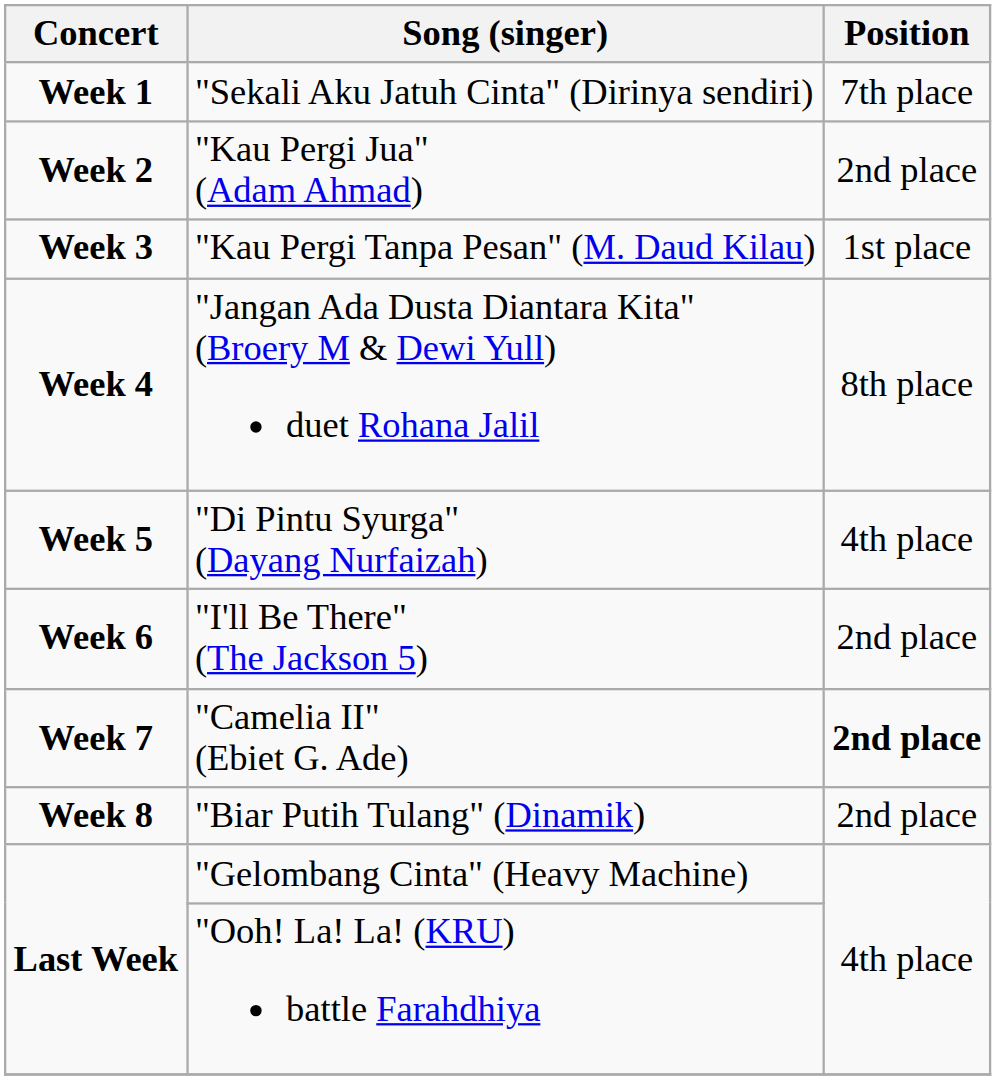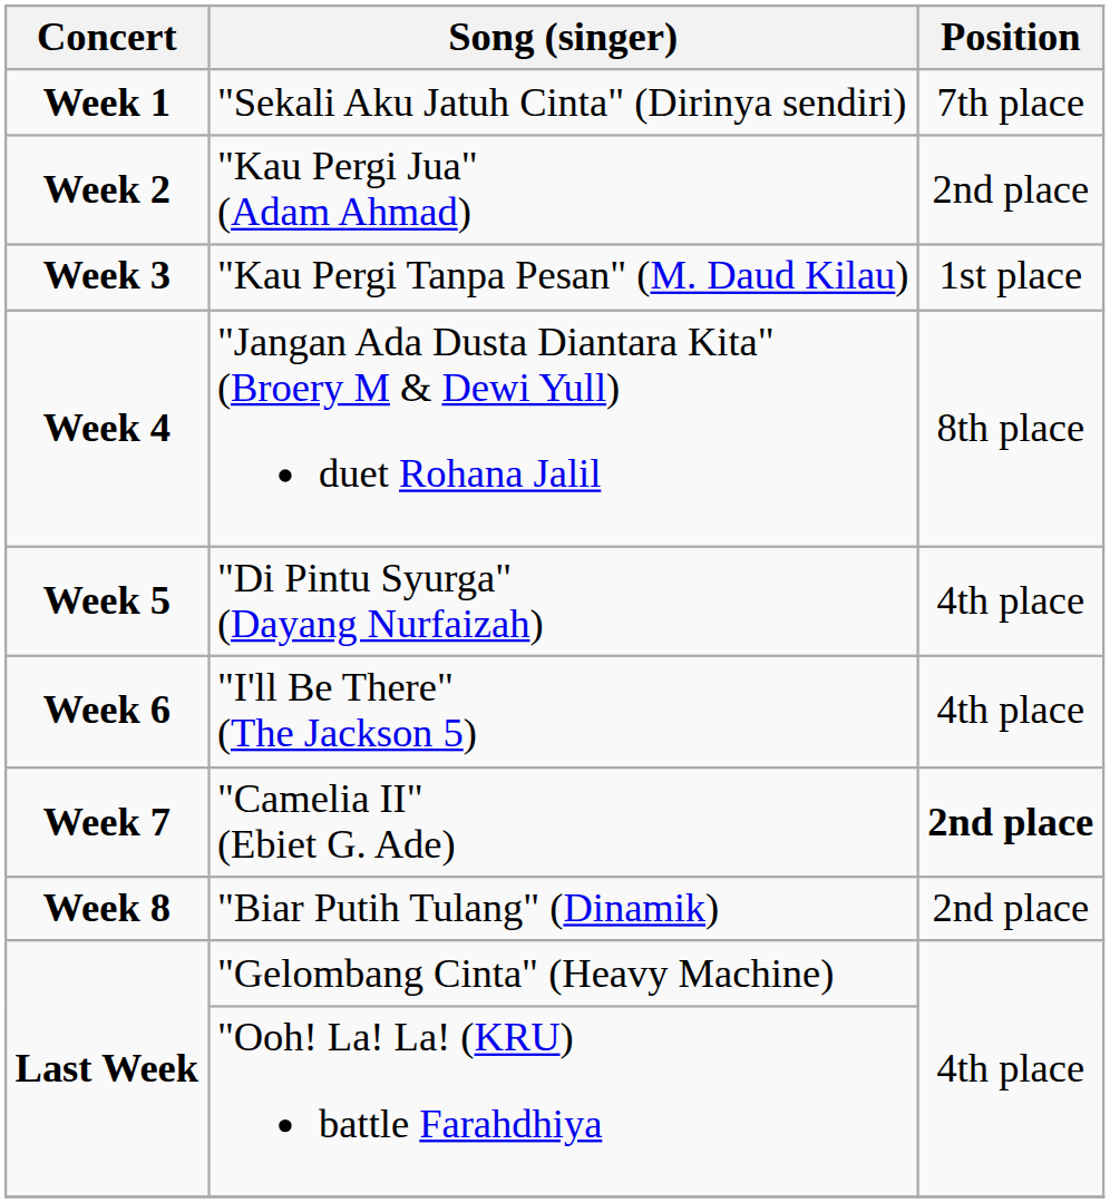"I'll Be There" (The Jackson 5) | Position: 2nd place -> 4th place
